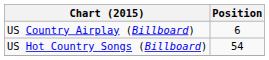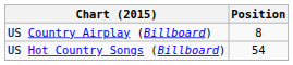US Country Airplay (Billboard) | Position: 6 -> 8
